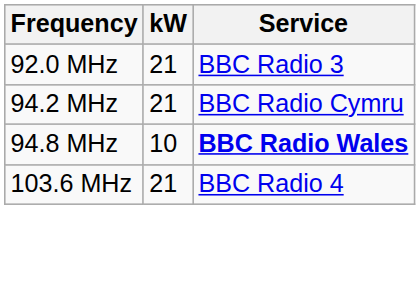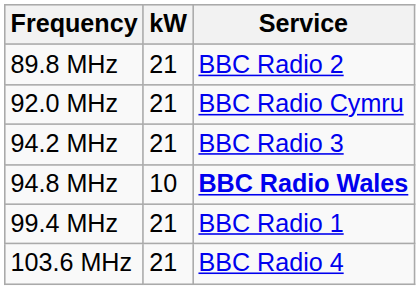+ row: 89.8 MHz | 21 | BBC Radio 2
92.0 MHz | Service: BBC Radio 3 -> BBC Radio Cymru
94.2 MHz | Service: BBC Radio Cymru -> BBC Radio 3
+ row: 99.4 MHz | 21 | BBC Radio 1
